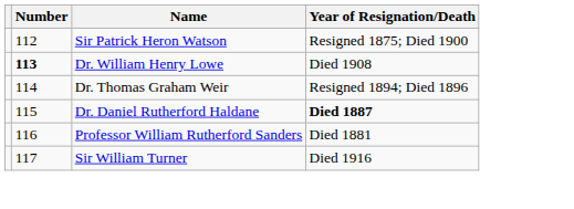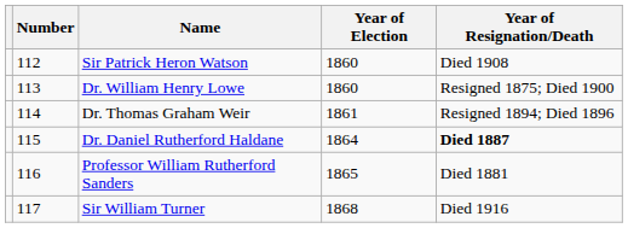+ column: Year of Election | 1860 | 1860 | 1861 | 1864 | 1865 | 1868
Sir Patrick Heron Watson | Year of Resignation/Death: Resigned 1875; Died 1900 -> Died 1908
Dr. William Henry Lowe | Number: bold -> normal
Dr. William Henry Lowe | Year of Resignation/Death: Died 1908 -> Resigned 1875; Died 1900
